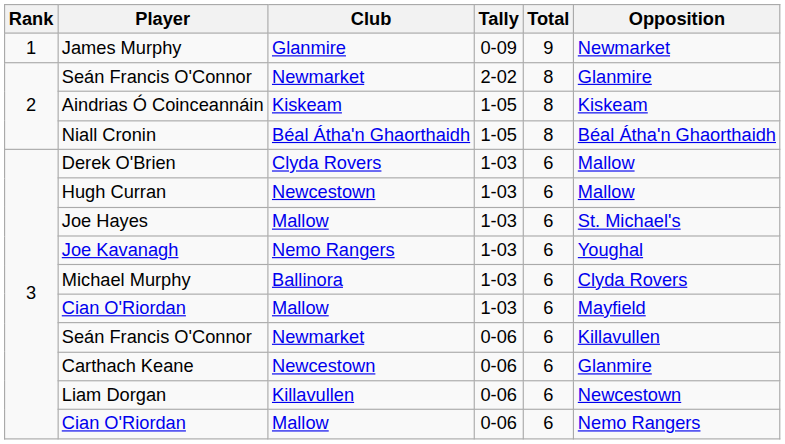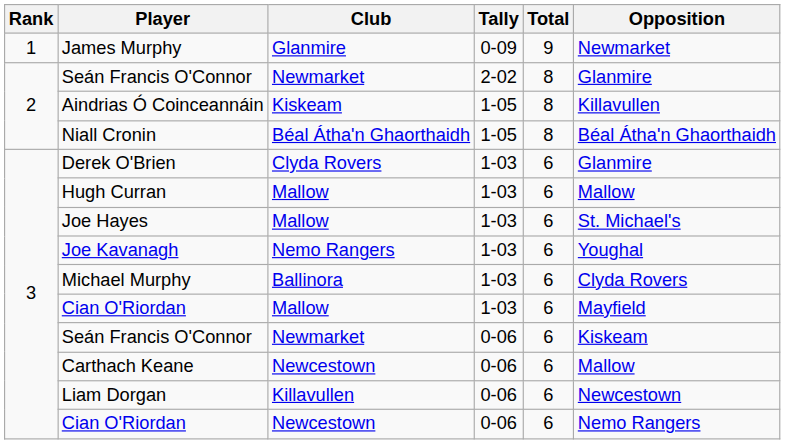Aindrias Ó Coinceannáin | Opposition: Kiskeam -> Killavullen
Derek O'Brien | Opposition: Mallow -> Glanmire
Hugh Curran | Club: Newcestown -> Mallow
Seán Francis O'Connor / 0-06 | Opposition: Killavullen -> Kiskeam
Carthach Keane | Opposition: Glanmire -> Mallow
Cian O'Riordan / 0-06 | Club: Mallow -> Newcestown
